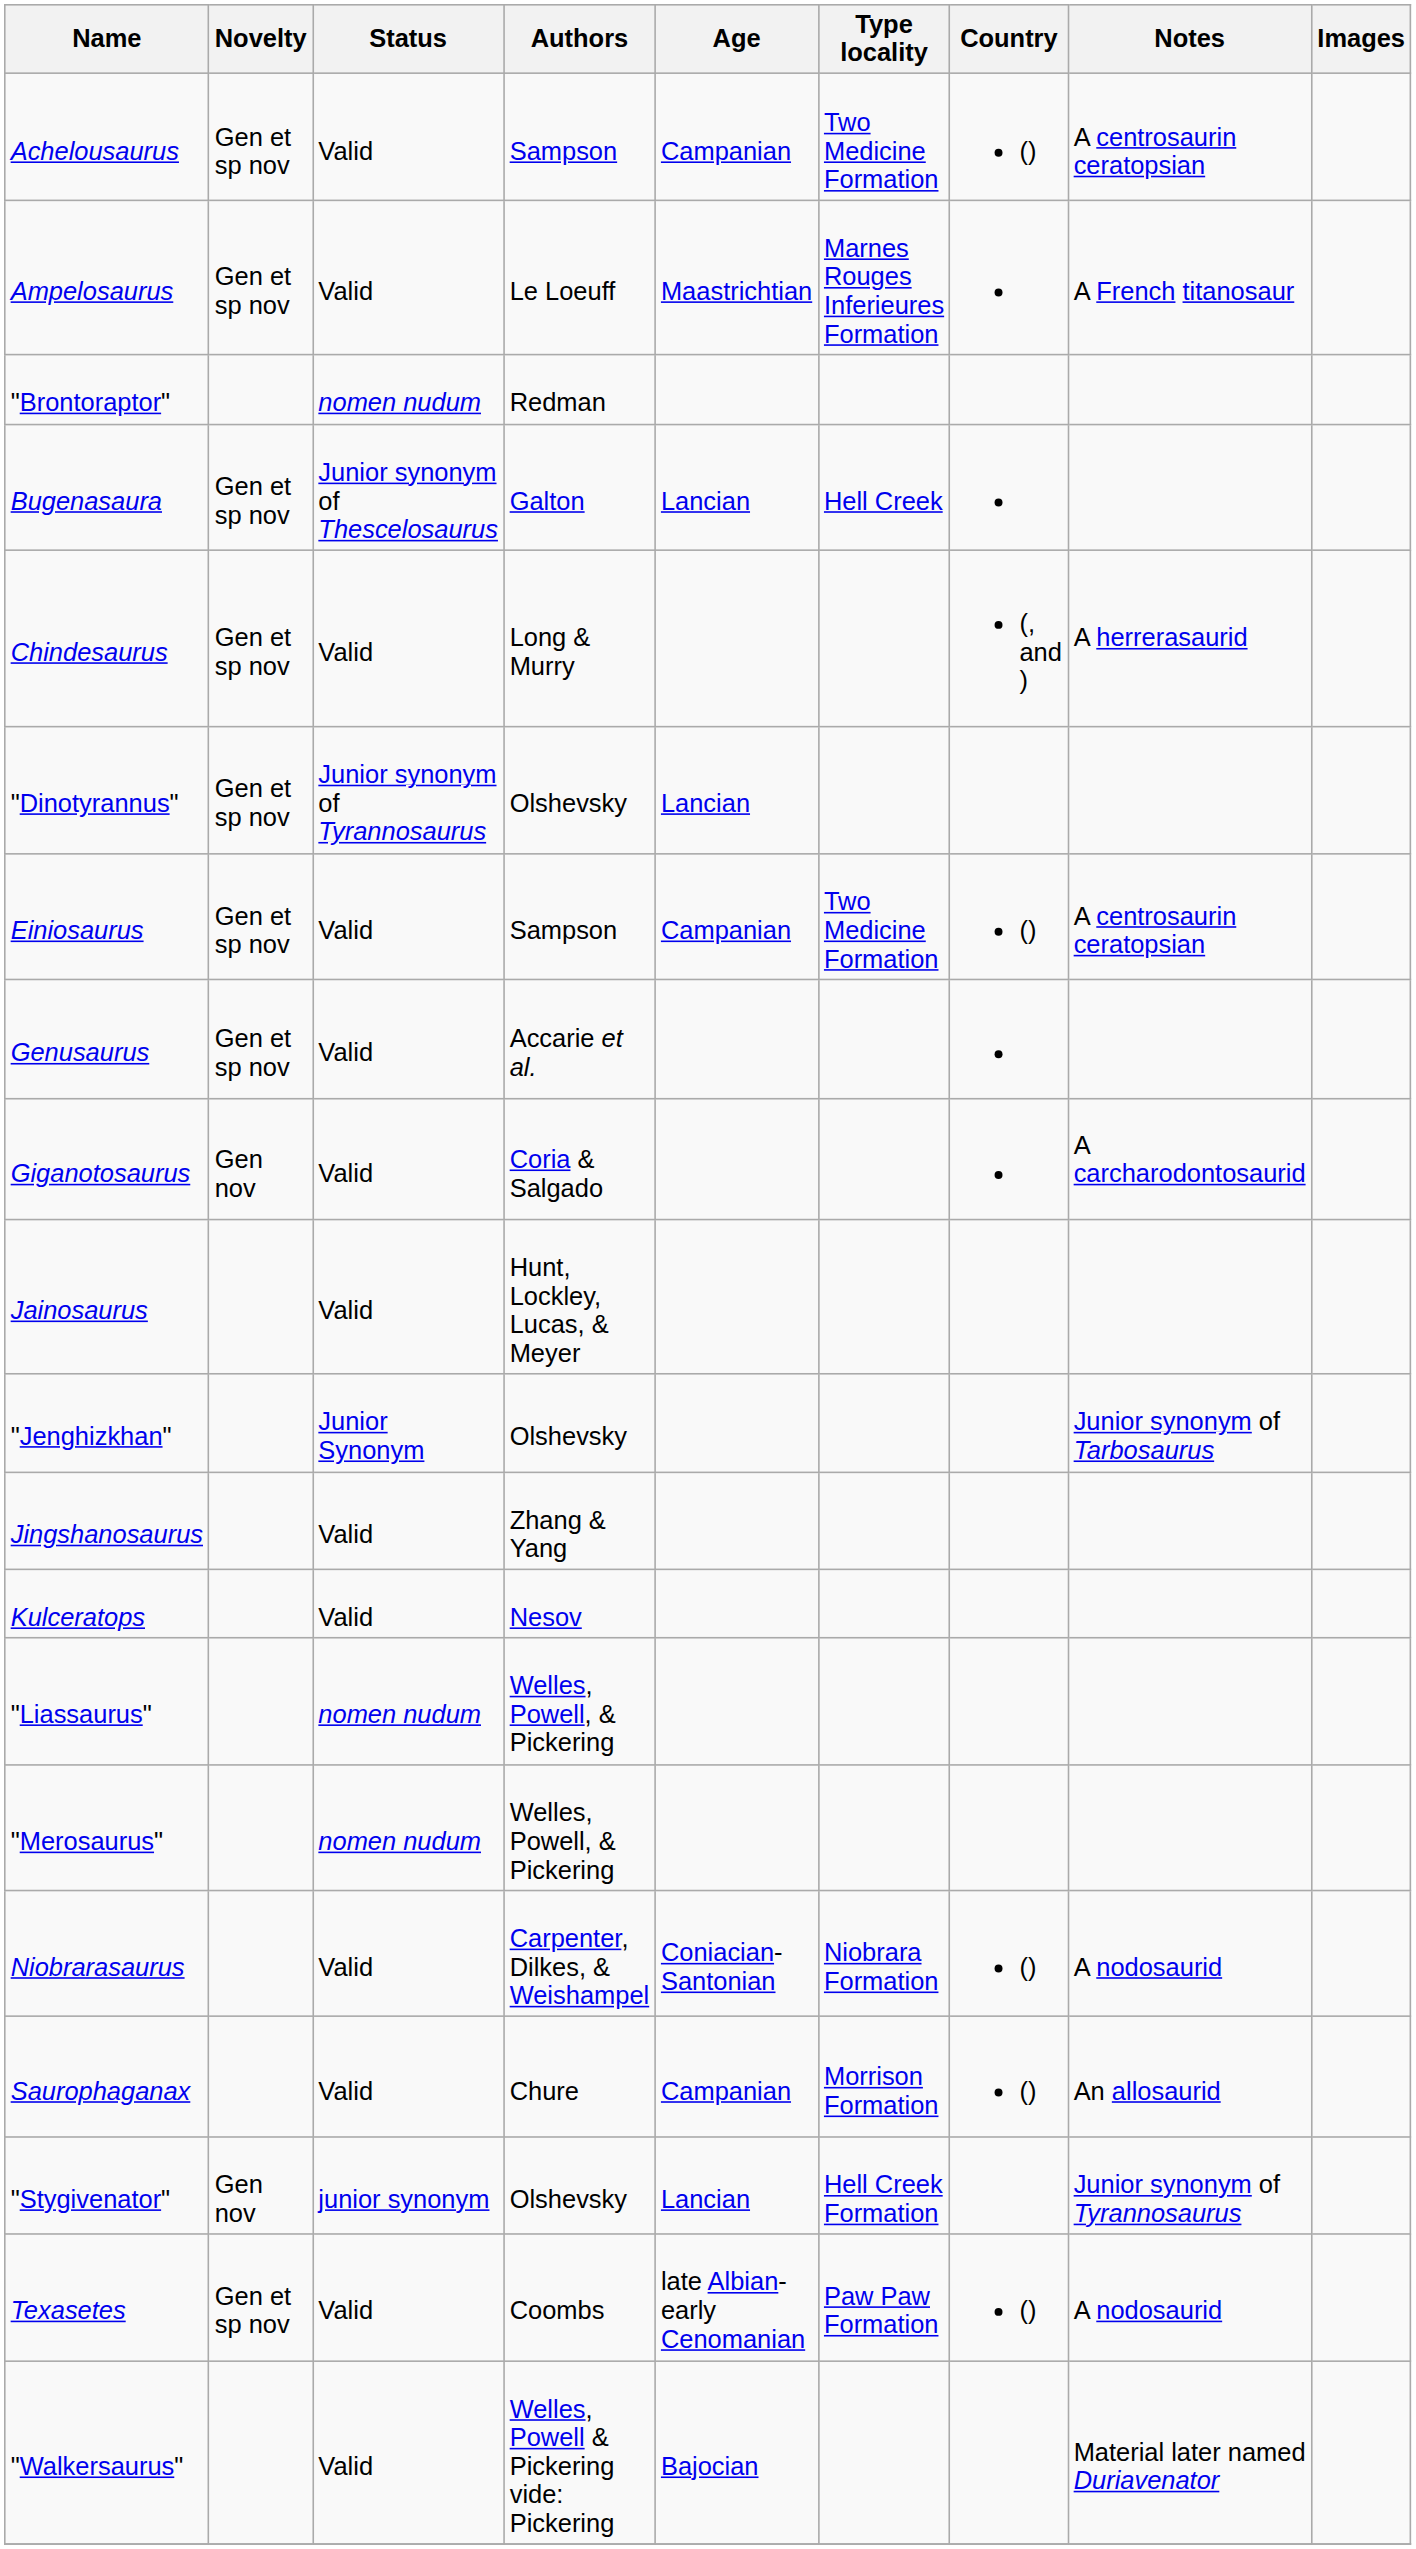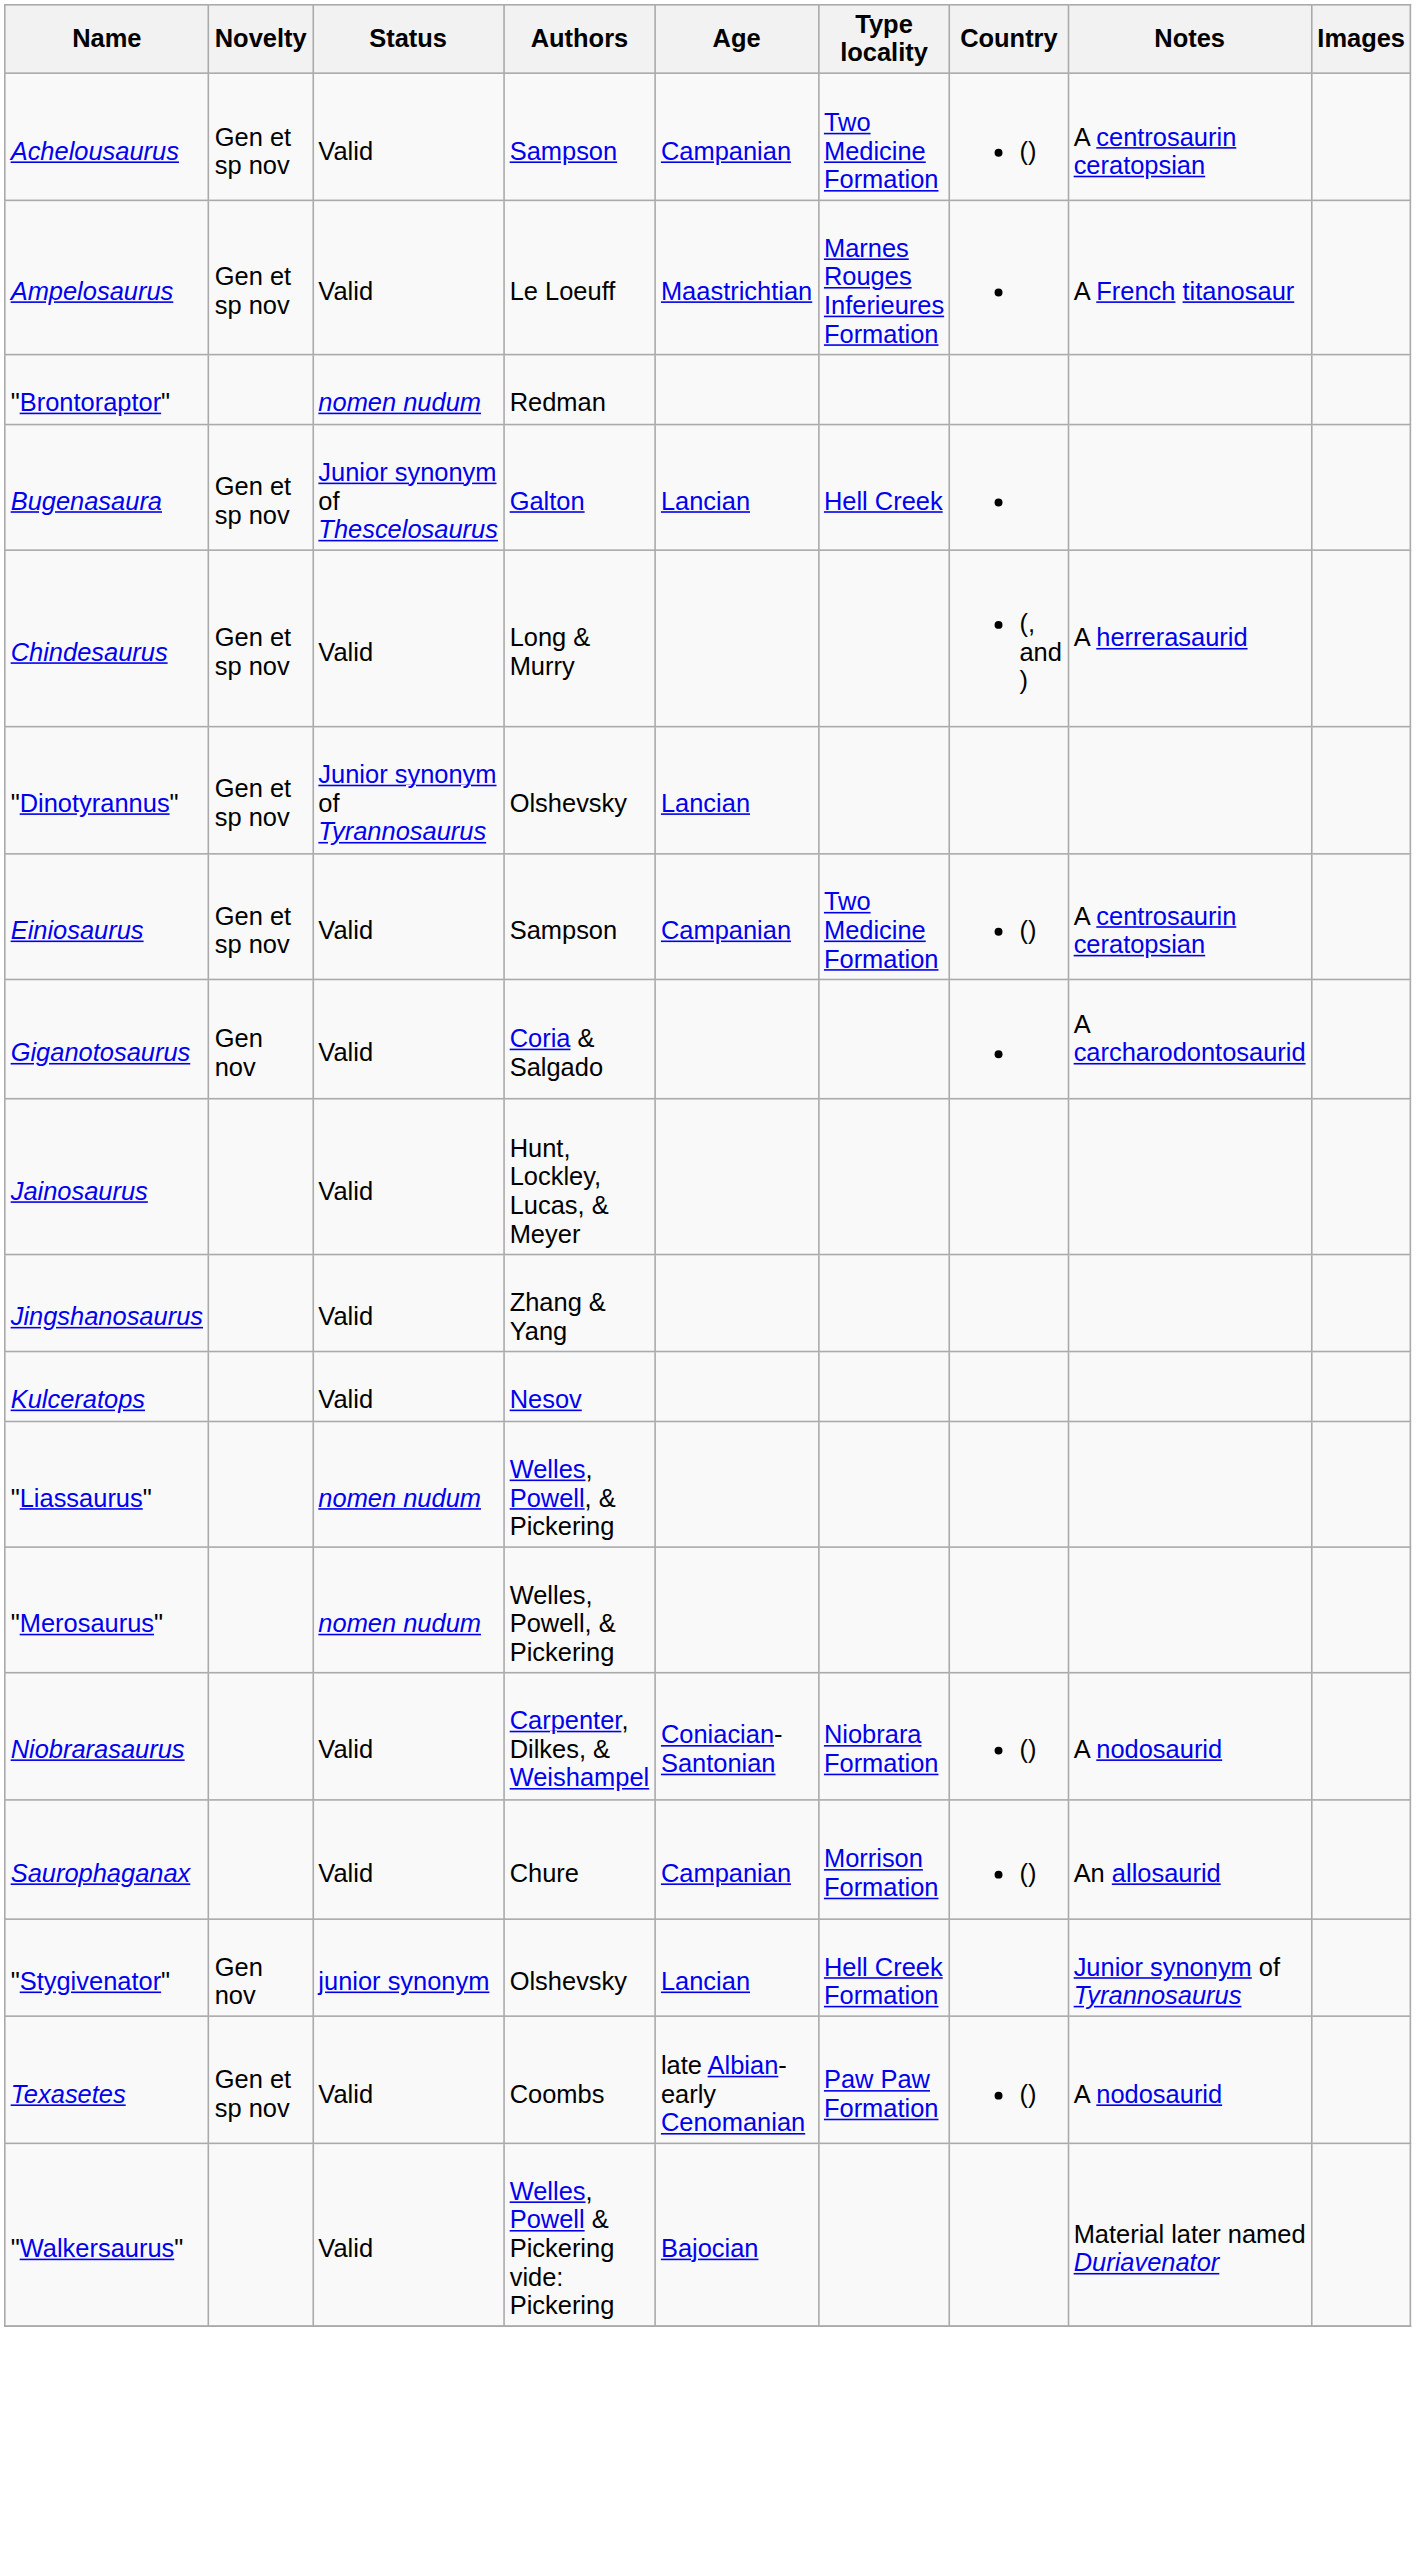- row: Genusaurus | Gen et sp nov | Valid | Accarie et al.
- row: "Jenghizkhan" | Junior Synonym | Olshevsky | Junior synonym of Tarbosaurus
